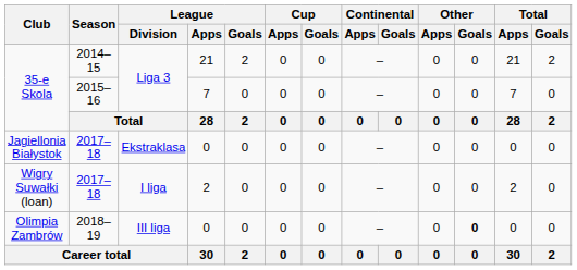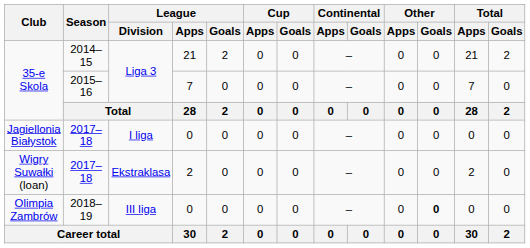Jagiellonia Białystok | League / Division: Ekstraklasa -> I liga
Wigry Suwałki (loan) | League / Division: I liga -> Ekstraklasa
